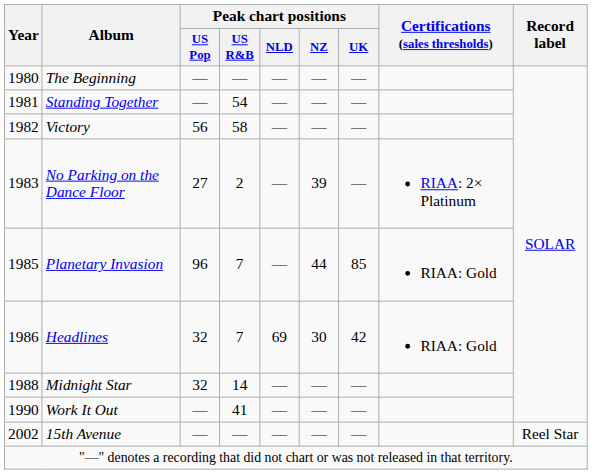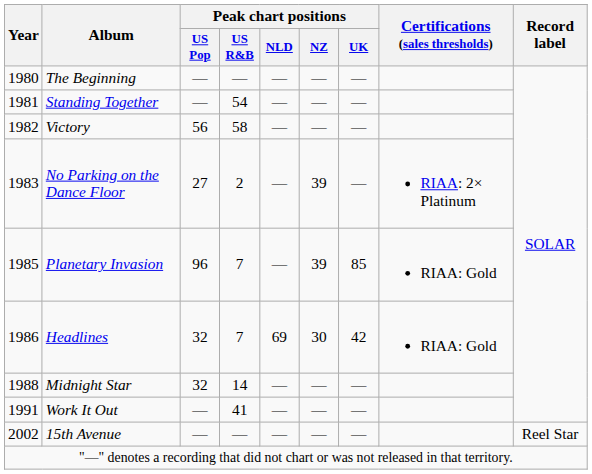Planetary Invasion | Peak chart positions / NZ: 44 -> 39
Work It Out | Year: 1990 -> 1991
